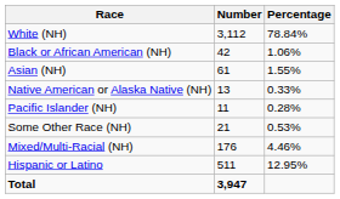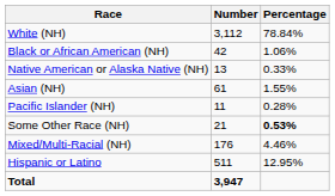rows swapped: Native American or Alaska Native (NH) <-> Asian (NH)
Some Other Race (NH) | Percentage: normal -> bold
